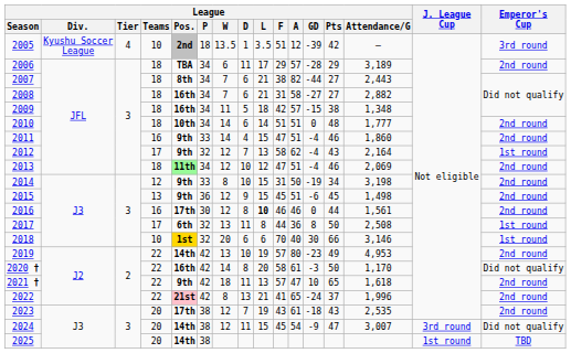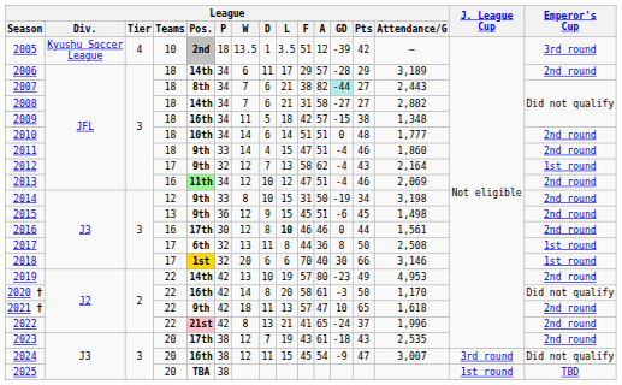2006 | League / Pos.: TBA -> 14th
2007 | League / GD: no background -> paleturquoise background
2008 | League / Pos.: 16th -> 14th
2011 | League / Teams: 16 -> 18
2013 | League / Teams: 18 -> 16
2018 | League / Teams: 10 -> 17
2024 | League / Pos.: 14th -> 16th
2025 | League / Pos.: 14th -> TBA
